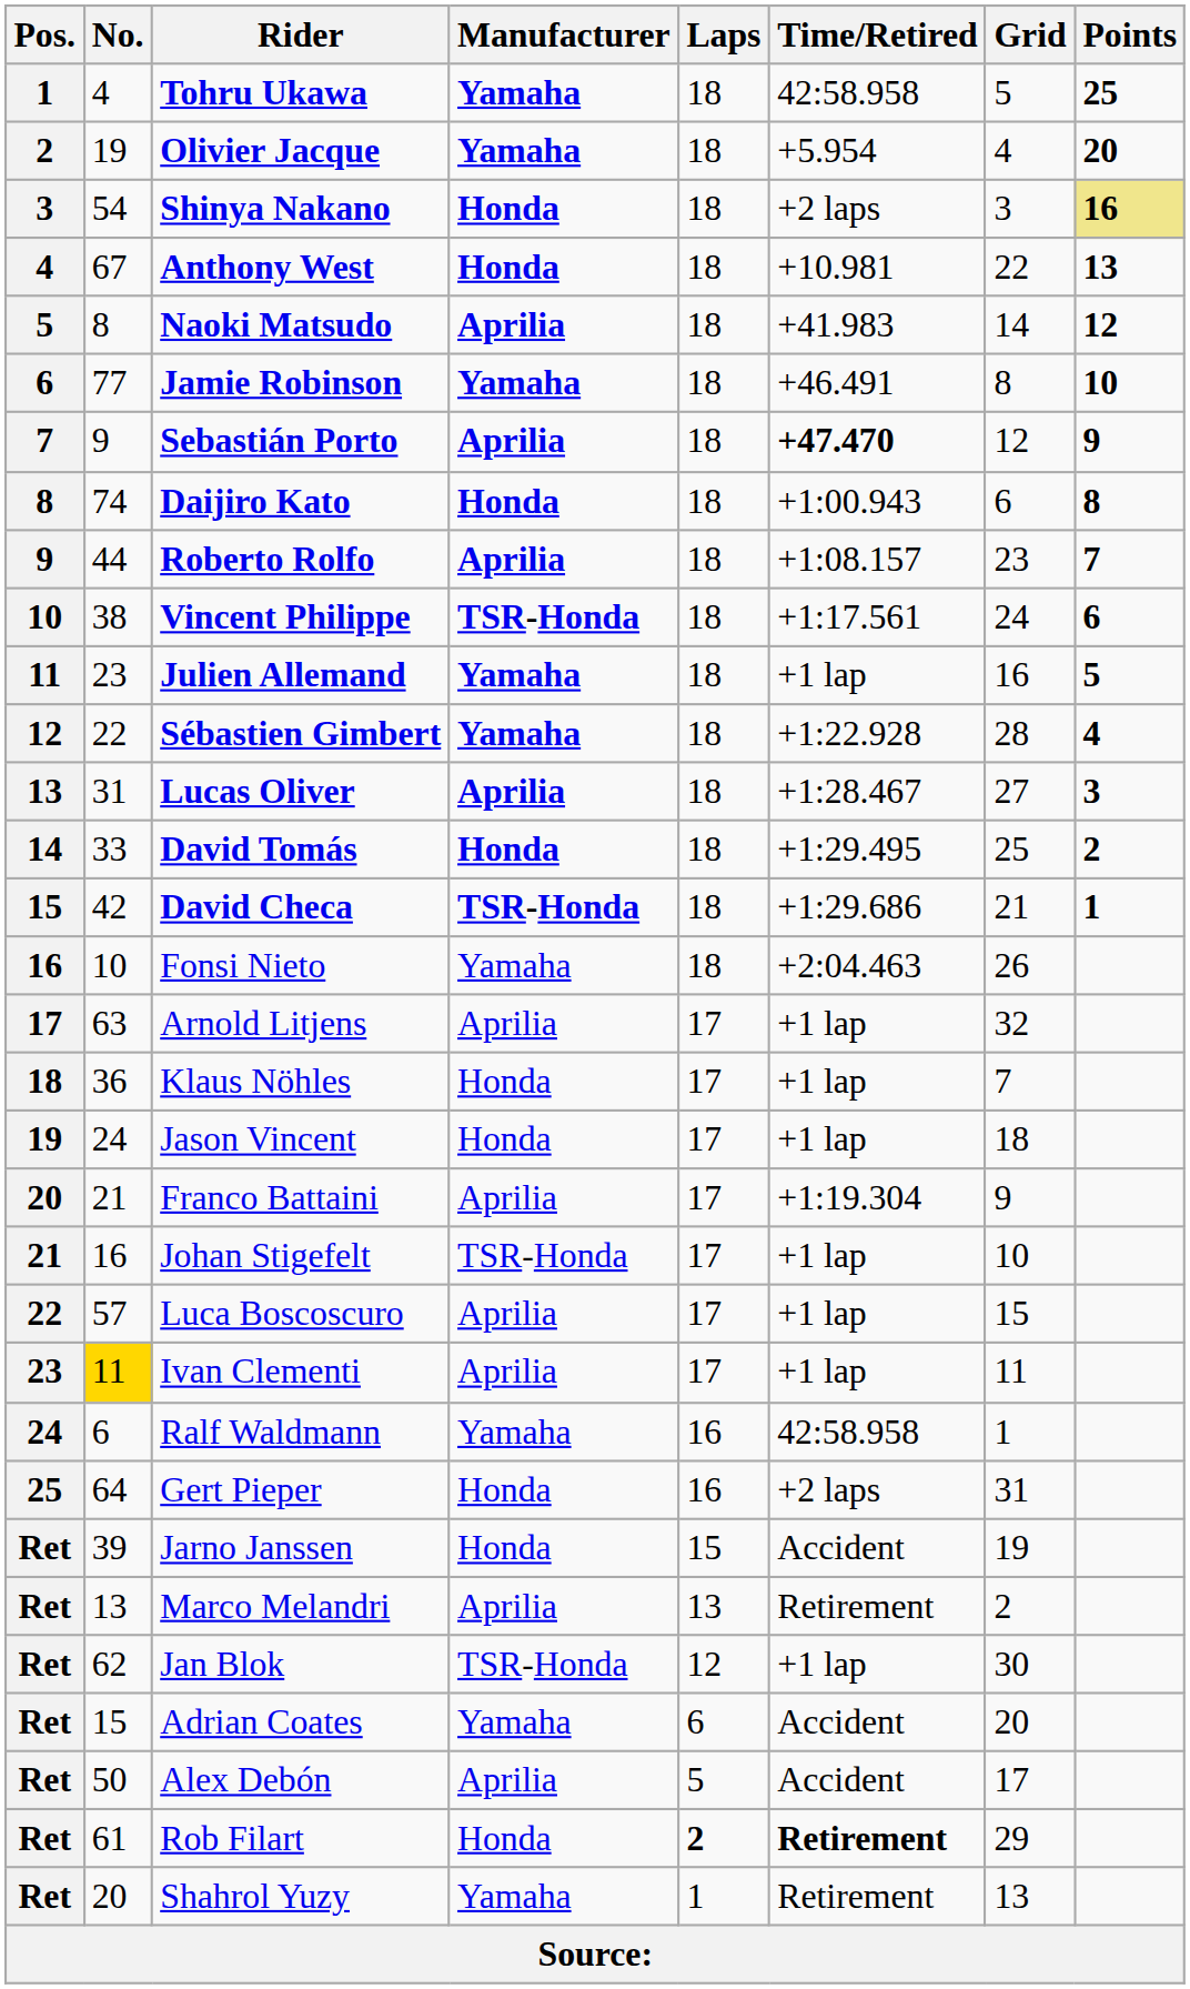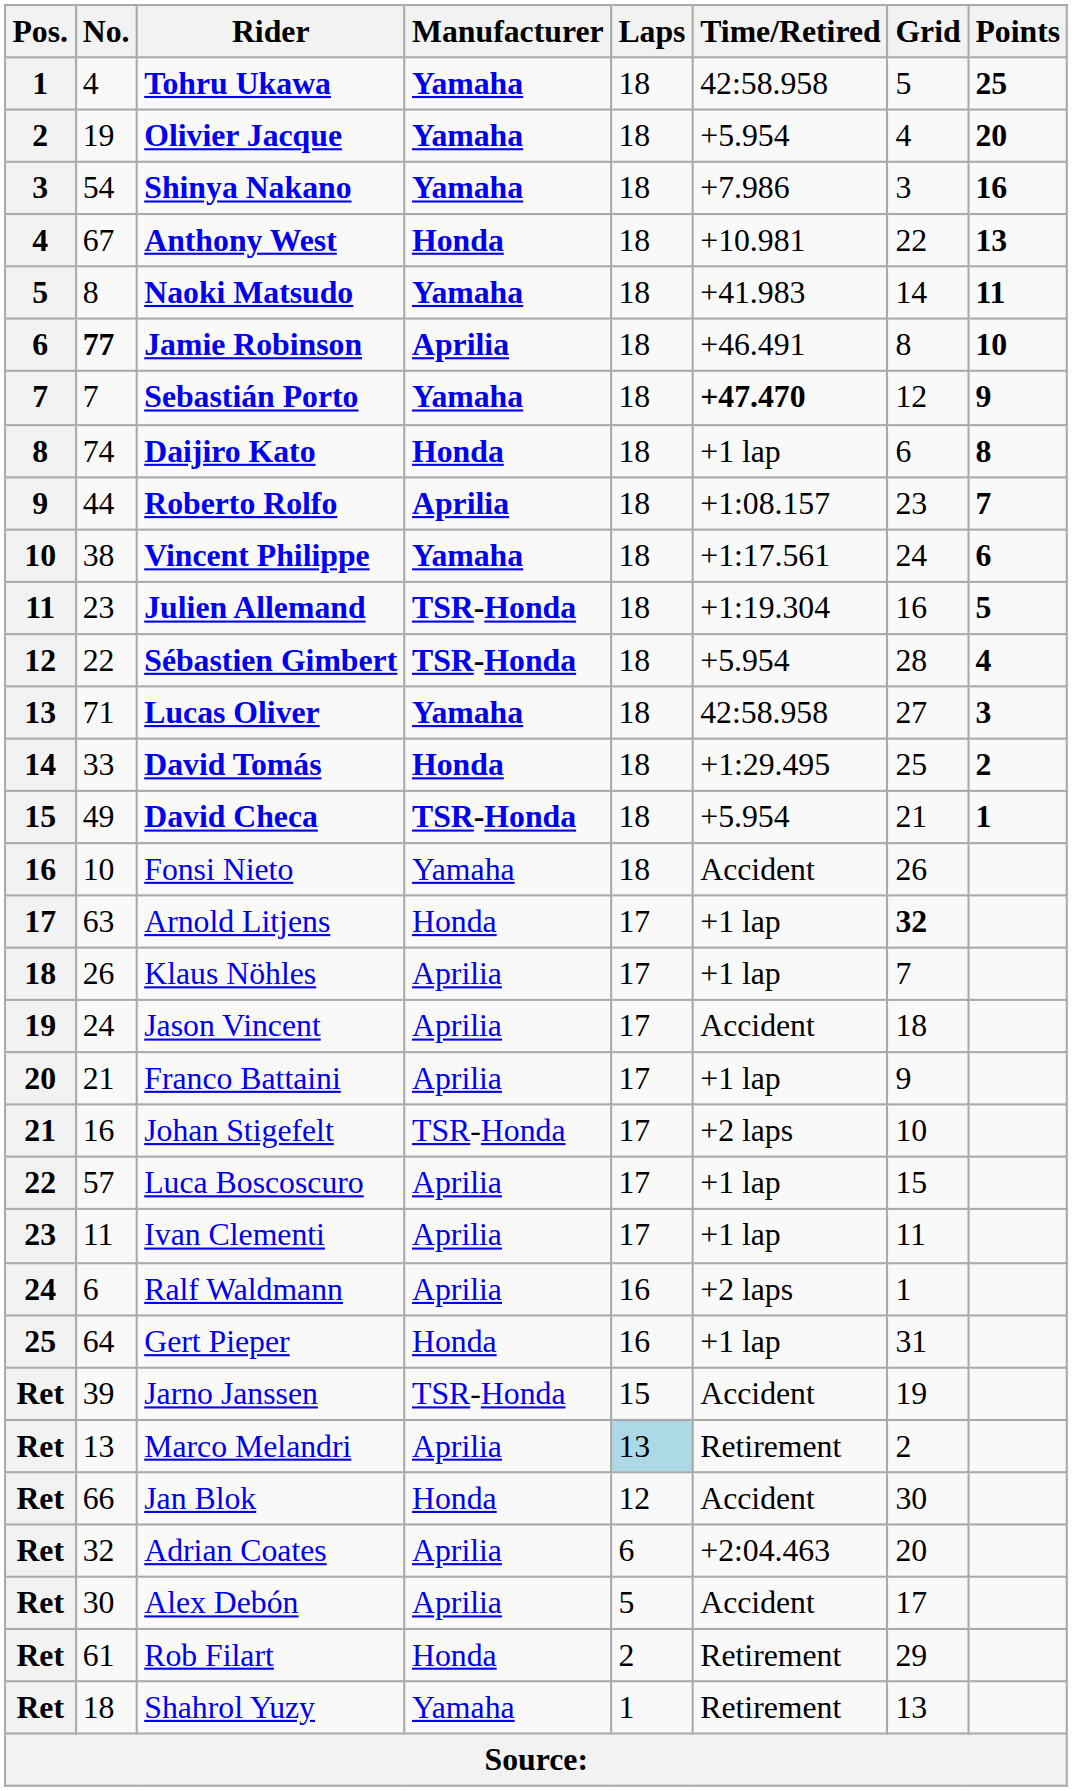Shinya Nakano | Manufacturer: Honda -> Yamaha
Shinya Nakano | Time/Retired: +2 laps -> +7.986
Shinya Nakano | Points: khaki background -> no background
Naoki Matsudo | Manufacturer: Aprilia -> Yamaha
Naoki Matsudo | Points: 12 -> 11
Jamie Robinson | No.: normal -> bold
Jamie Robinson | Manufacturer: Yamaha -> Aprilia
Sebastián Porto | No.: 9 -> 7
Sebastián Porto | Manufacturer: Aprilia -> Yamaha
Daijiro Kato | Time/Retired: +1:00.943 -> +1 lap
Vincent Philippe | Manufacturer: TSR-Honda -> Yamaha
Julien Allemand | Manufacturer: Yamaha -> TSR-Honda
Julien Allemand | Time/Retired: +1 lap -> +1:19.304
Sébastien Gimbert | Manufacturer: Yamaha -> TSR-Honda
Sébastien Gimbert | Time/Retired: +1:22.928 -> +5.954
Lucas Oliver | No.: 31 -> 71
Lucas Oliver | Manufacturer: Aprilia -> Yamaha
Lucas Oliver | Time/Retired: +1:28.467 -> 42:58.958
David Checa | No.: 42 -> 49
David Checa | Time/Retired: +1:29.686 -> +5.954
Fonsi Nieto | Time/Retired: +2:04.463 -> Accident
Arnold Litjens | Manufacturer: Aprilia -> Honda
Arnold Litjens | Grid: normal -> bold
Klaus Nöhles | No.: 36 -> 26
Klaus Nöhles | Manufacturer: Honda -> Aprilia
Jason Vincent | Manufacturer: Honda -> Aprilia
Jason Vincent | Time/Retired: +1 lap -> Accident
Franco Battaini | Time/Retired: +1:19.304 -> +1 lap
Johan Stigefelt | Time/Retired: +1 lap -> +2 laps
Ivan Clementi | No.: gold background -> no background
Ralf Waldmann | Manufacturer: Yamaha -> Aprilia
Ralf Waldmann | Time/Retired: 42:58.958 -> +2 laps
Gert Pieper | Time/Retired: +2 laps -> +1 lap
Jarno Janssen | Manufacturer: Honda -> TSR-Honda
Marco Melandri | Laps: no background -> lightblue background
Jan Blok | No.: 62 -> 66
Jan Blok | Manufacturer: TSR-Honda -> Honda
Jan Blok | Time/Retired: +1 lap -> Accident
Adrian Coates | No.: 15 -> 32
Adrian Coates | Manufacturer: Yamaha -> Aprilia
Adrian Coates | Time/Retired: Accident -> +2:04.463
Alex Debón | No.: 50 -> 30
Rob Filart | Laps: bold -> normal
Rob Filart | Time/Retired: bold -> normal
Shahrol Yuzy | No.: 20 -> 18
